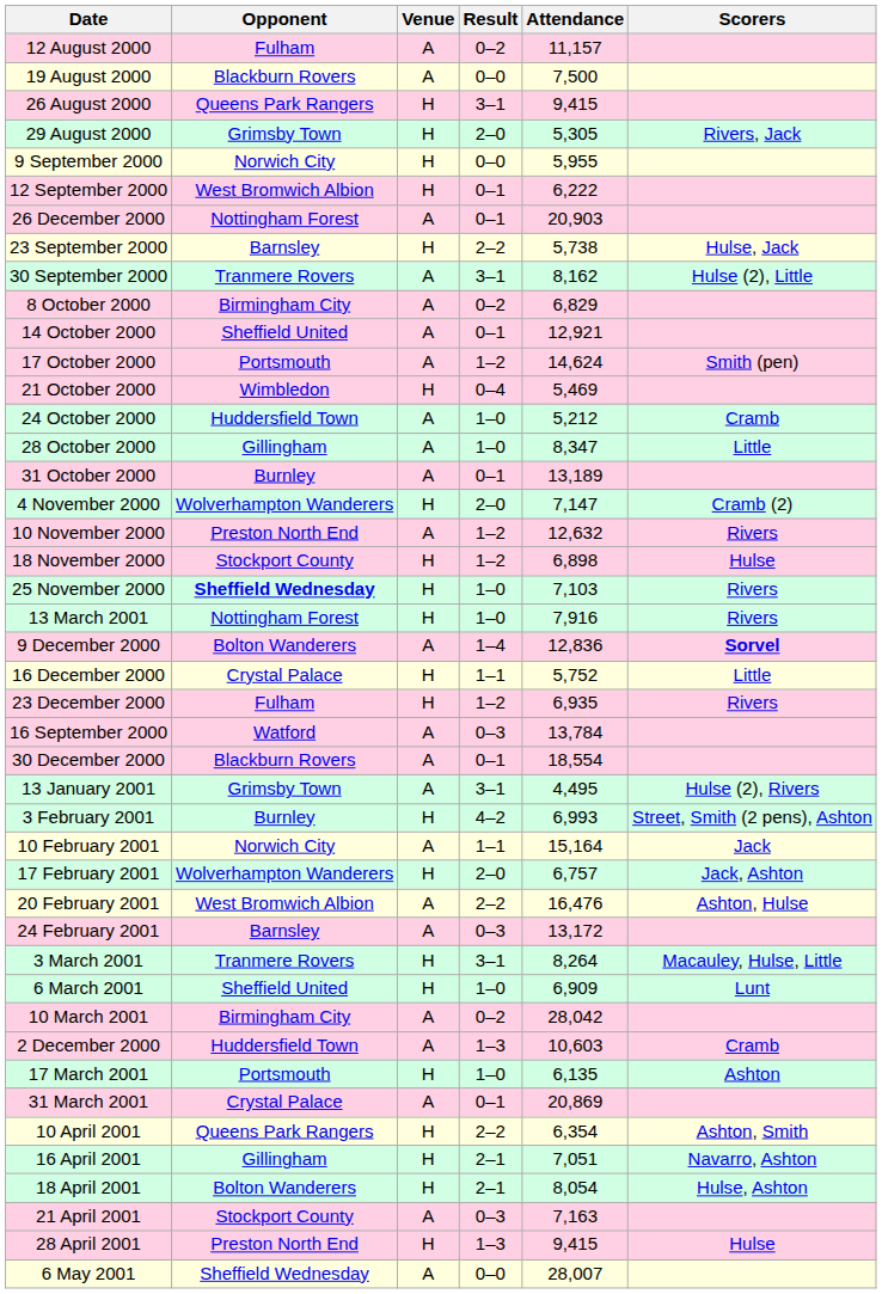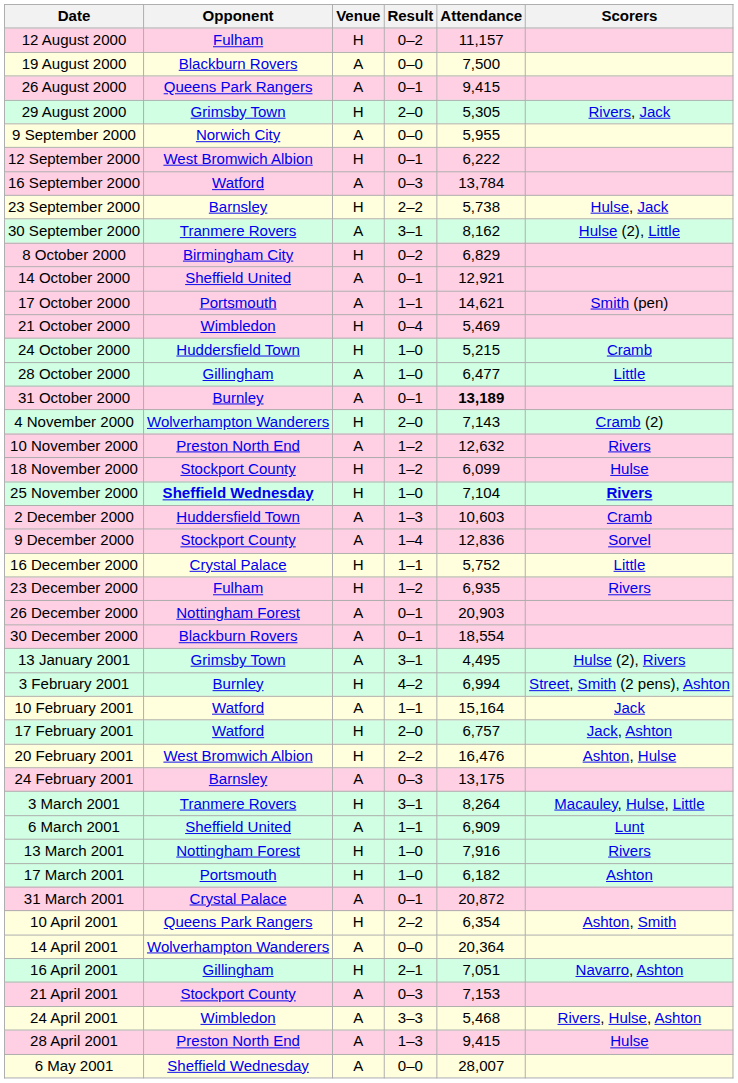12 August 2000 | Venue: A -> H
26 August 2000 | Venue: H -> A
26 August 2000 | Result: 3–1 -> 0–1
9 September 2000 | Venue: H -> A
rows swapped: 16 September 2000 <-> 26 December 2000
8 October 2000 | Venue: A -> H
17 October 2000 | Result: 1–2 -> 1–1
17 October 2000 | Attendance: 14,624 -> 14,621
24 October 2000 | Venue: A -> H
24 October 2000 | Attendance: 5,212 -> 5,215
28 October 2000 | Attendance: 8,347 -> 6,477
31 October 2000 | Attendance: normal -> bold
4 November 2000 | Attendance: 7,147 -> 7,143
18 November 2000 | Attendance: 6,898 -> 6,099
25 November 2000 | Attendance: 7,103 -> 7,104
25 November 2000 | Scorers: normal -> bold
rows swapped: 2 December 2000 <-> 13 March 2001
9 December 2000 | Opponent: Bolton Wanderers -> Stockport County
9 December 2000 | Scorers: bold -> normal
3 February 2001 | Attendance: 6,993 -> 6,994
10 February 2001 | Opponent: Norwich City -> Watford
17 February 2001 | Opponent: Wolverhampton Wanderers -> Watford
20 February 2001 | Venue: A -> H
24 February 2001 | Attendance: 13,172 -> 13,175
6 March 2001 | Venue: H -> A
6 March 2001 | Result: 1–0 -> 1–1
- row: 10 March 2001 | Birmingham City | A | 0–2 | 28,042
17 March 2001 | Attendance: 6,135 -> 6,182
31 March 2001 | Attendance: 20,869 -> 20,872
+ row: 14 April 2001 | Wolverhampton Wanderers | A | 0–0 | 20,364
- row: 18 April 2001 | Bolton Wanderers | H | 2–1 | 8,054 | Hulse, Ashton
21 April 2001 | Attendance: 7,163 -> 7,153
+ row: 24 April 2001 | Wimbledon | A | 3–3 | 5,468 | Rivers, Hulse, Ashton
28 April 2001 | Venue: H -> A
